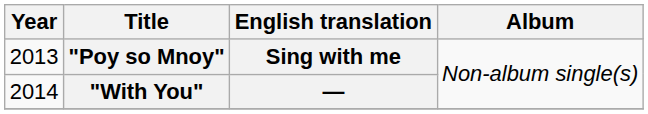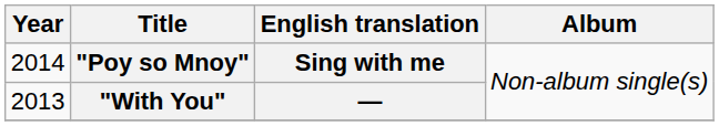"Poy so Mnoy" | Year: 2013 -> 2014
"With You" | Year: 2014 -> 2013
